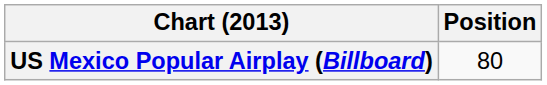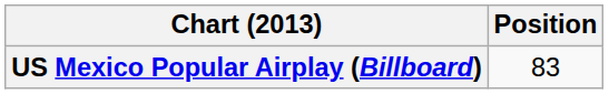US Mexico Popular Airplay (Billboard) | Position: 80 -> 83
